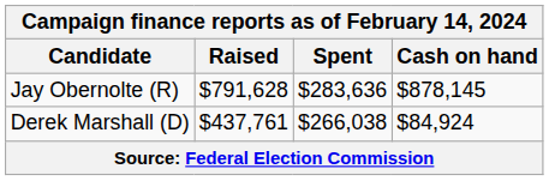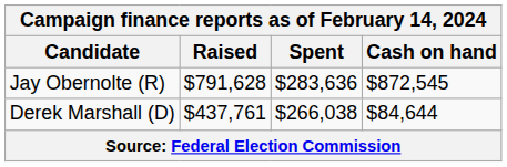Jay Obernolte (R) | Cash on hand: $878,145 -> $872,545
Derek Marshall (D) | Cash on hand: $84,924 -> $84,644
